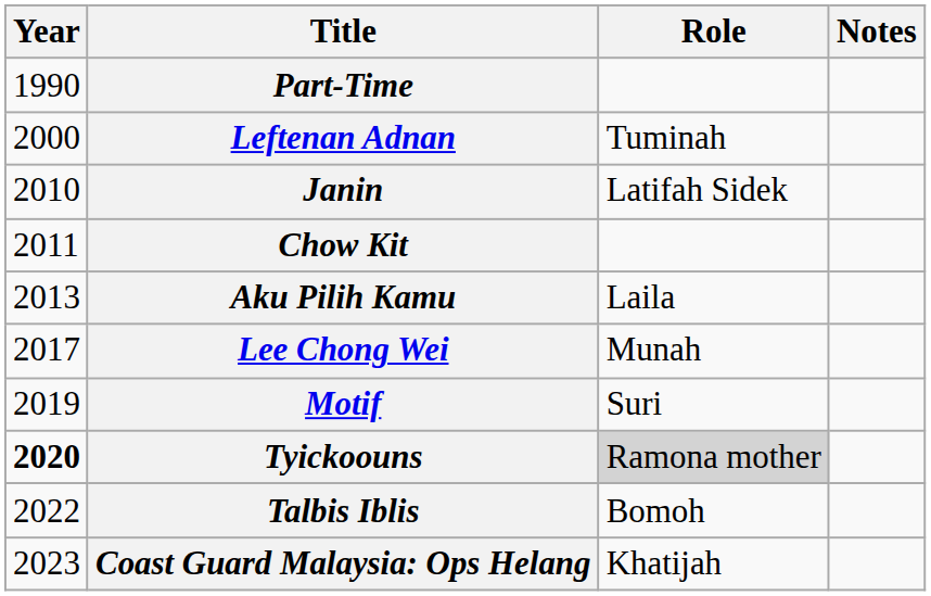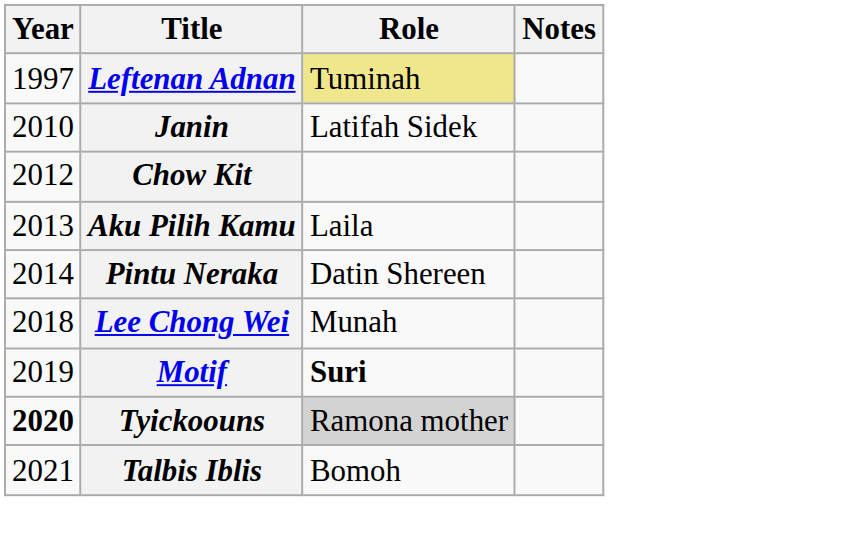- row: 1990 | Part-Time
Leftenan Adnan | Year: 2000 -> 1997
Leftenan Adnan | Role: no background -> khaki background
Chow Kit | Year: 2011 -> 2012
+ row: 2014 | Pintu Neraka | Datin Shereen
Lee Chong Wei | Year: 2017 -> 2018
Motif | Role: normal -> bold
Talbis Iblis | Year: 2022 -> 2021
- row: 2023 | Coast Guard Malaysia: Ops Helang | Khatijah
